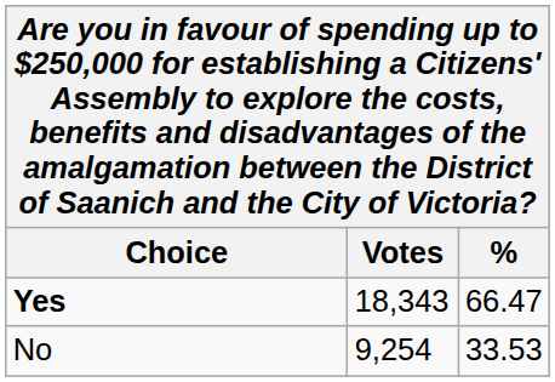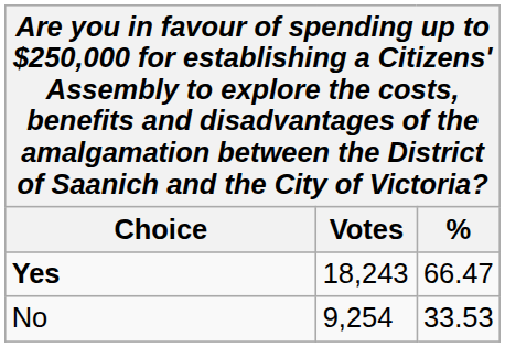Yes | Votes: 18,343 -> 18,243
